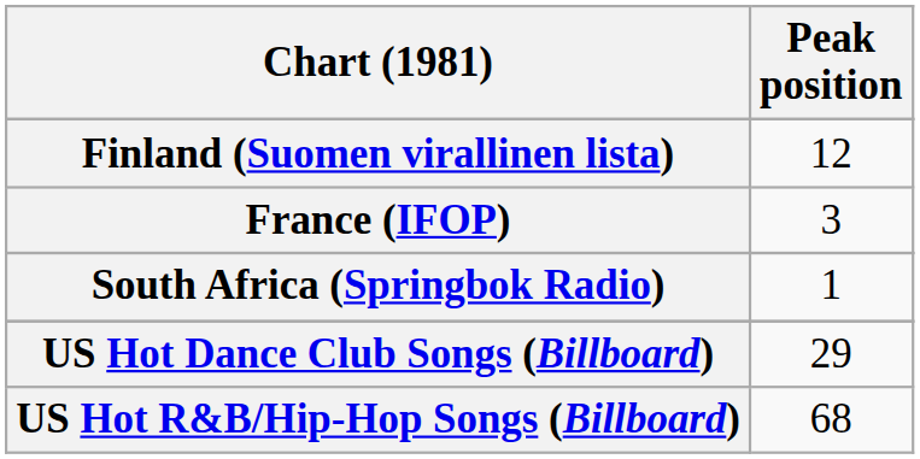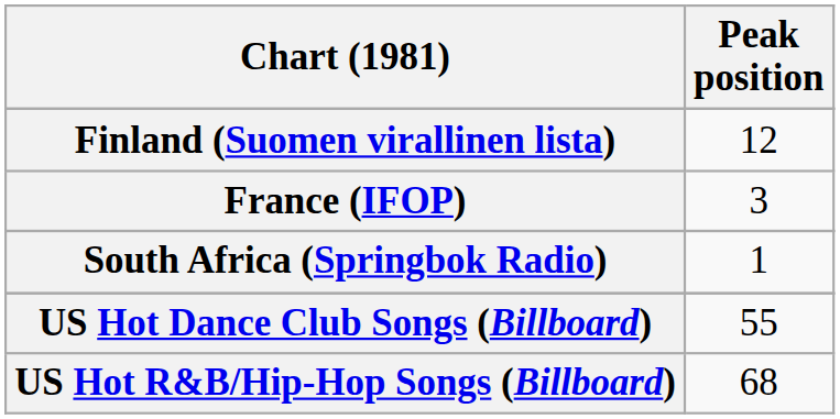US Hot Dance Club Songs (Billboard) | Peak position: 29 -> 55
